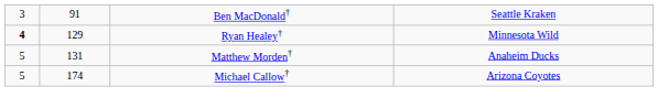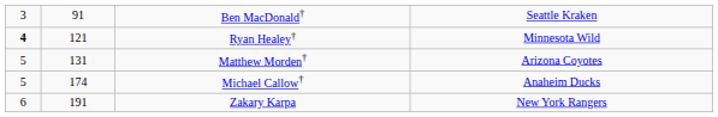Ryan Healey† | column 2: 129 -> 121
Matthew Morden† | column 4: Anaheim Ducks -> Arizona Coyotes
Michael Callow† | column 4: Arizona Coyotes -> Anaheim Ducks
+ row: 6 | 191 | Zakary Karpa | New York Rangers
